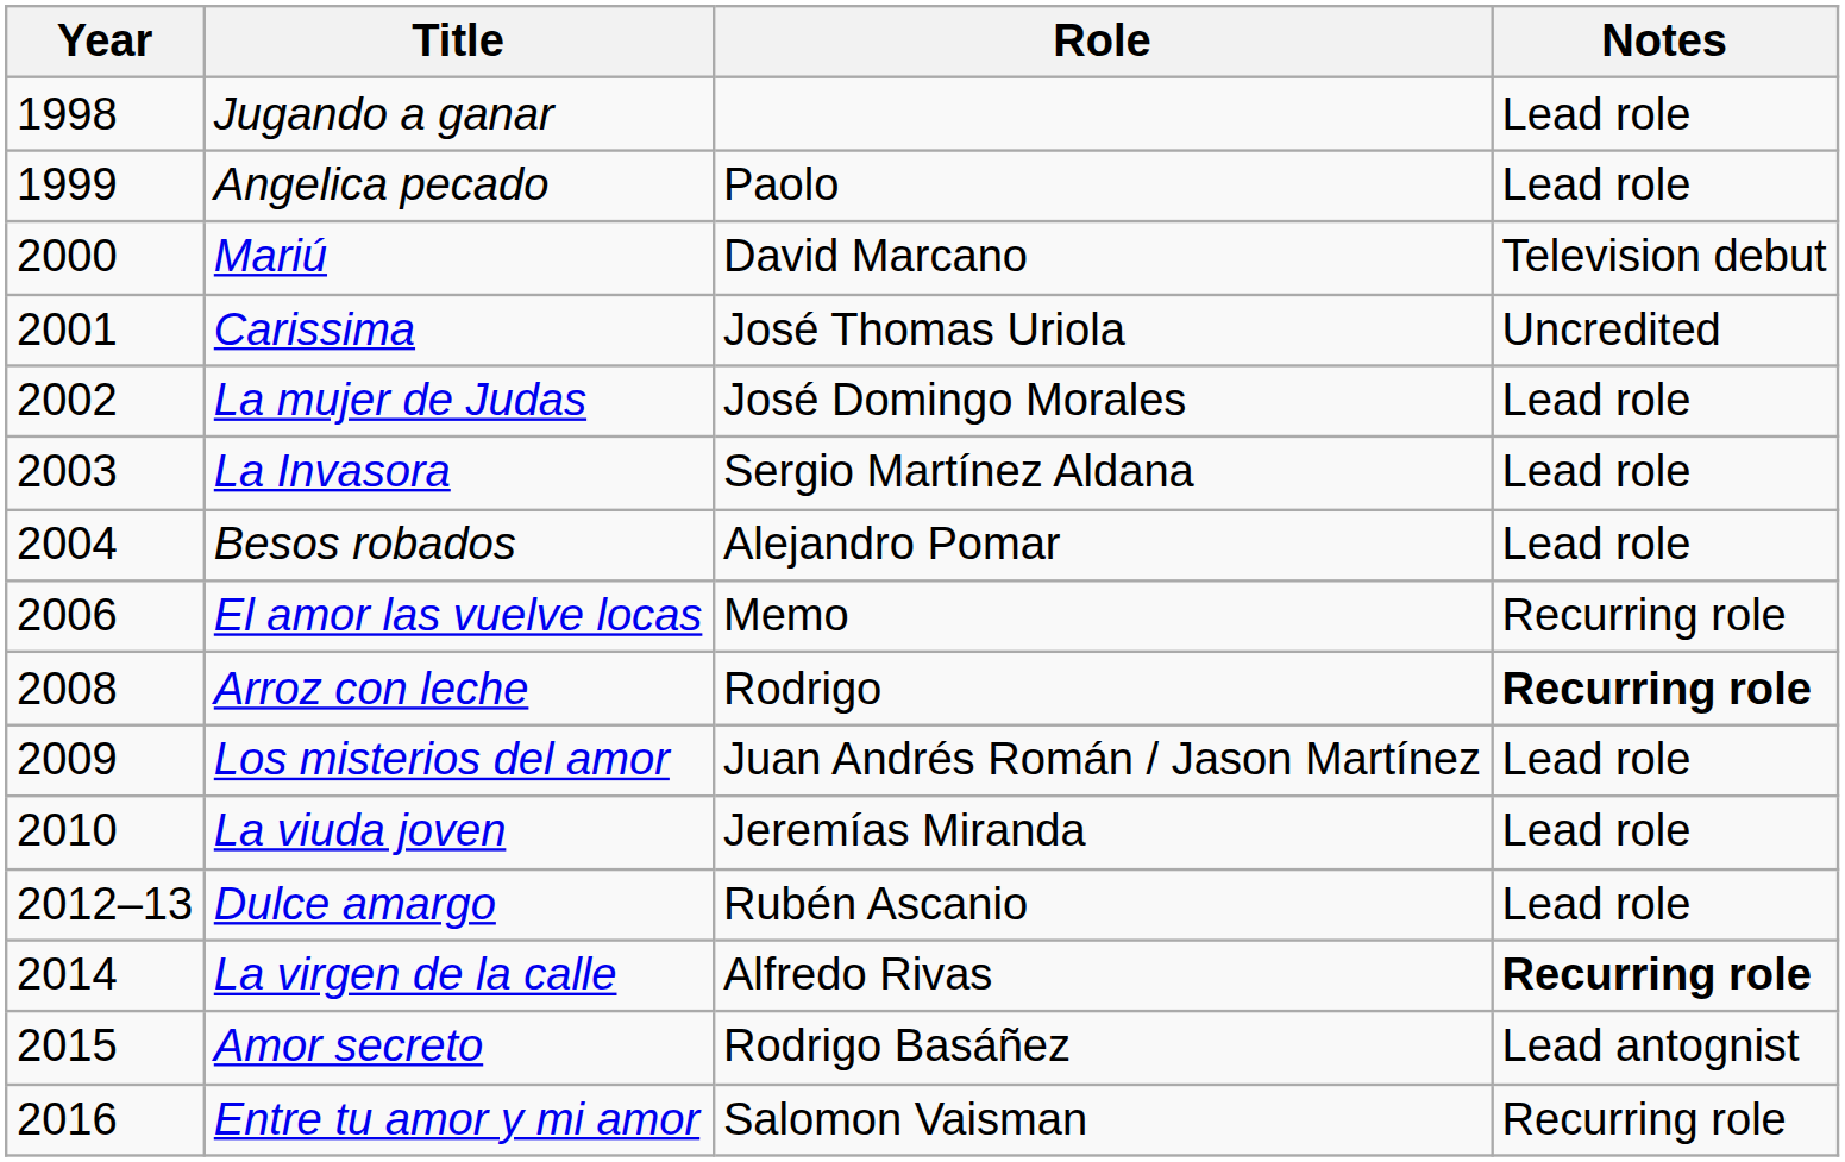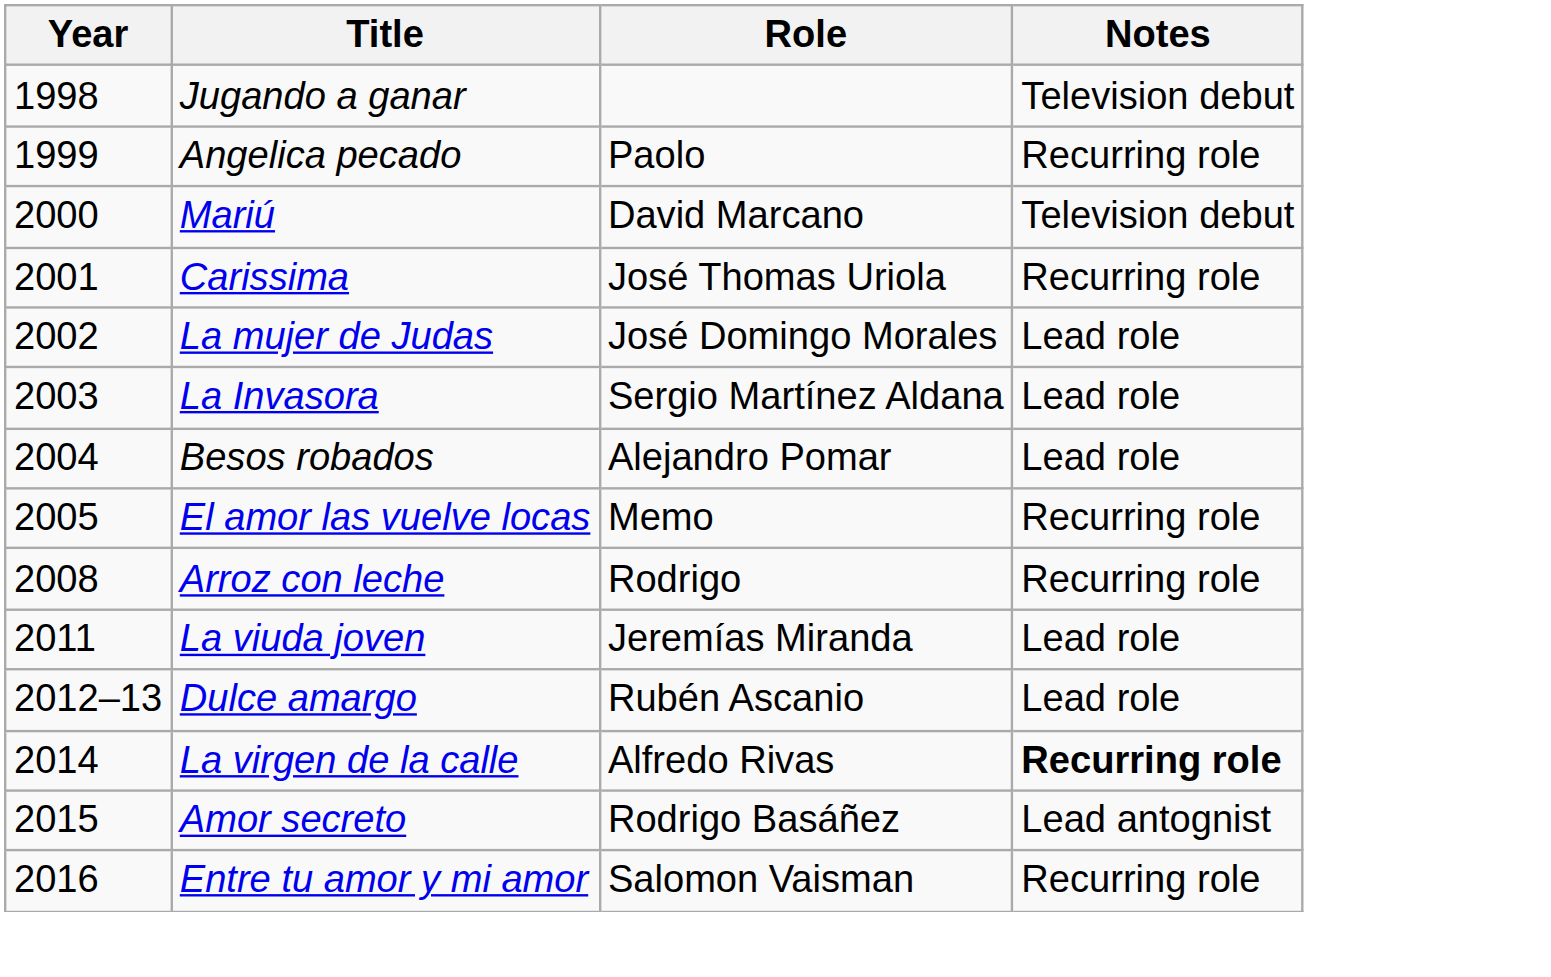Jugando a ganar | Notes: Lead role -> Television debut
Angelica pecado | Notes: Lead role -> Recurring role
Carissima | Notes: Uncredited -> Recurring role
El amor las vuelve locas | Year: 2006 -> 2005
Arroz con leche | Notes: bold -> normal
- row: 2009 | Los misterios del amor | Juan Andrés Román / Jason Martínez | Lead role
La viuda joven | Year: 2010 -> 2011
